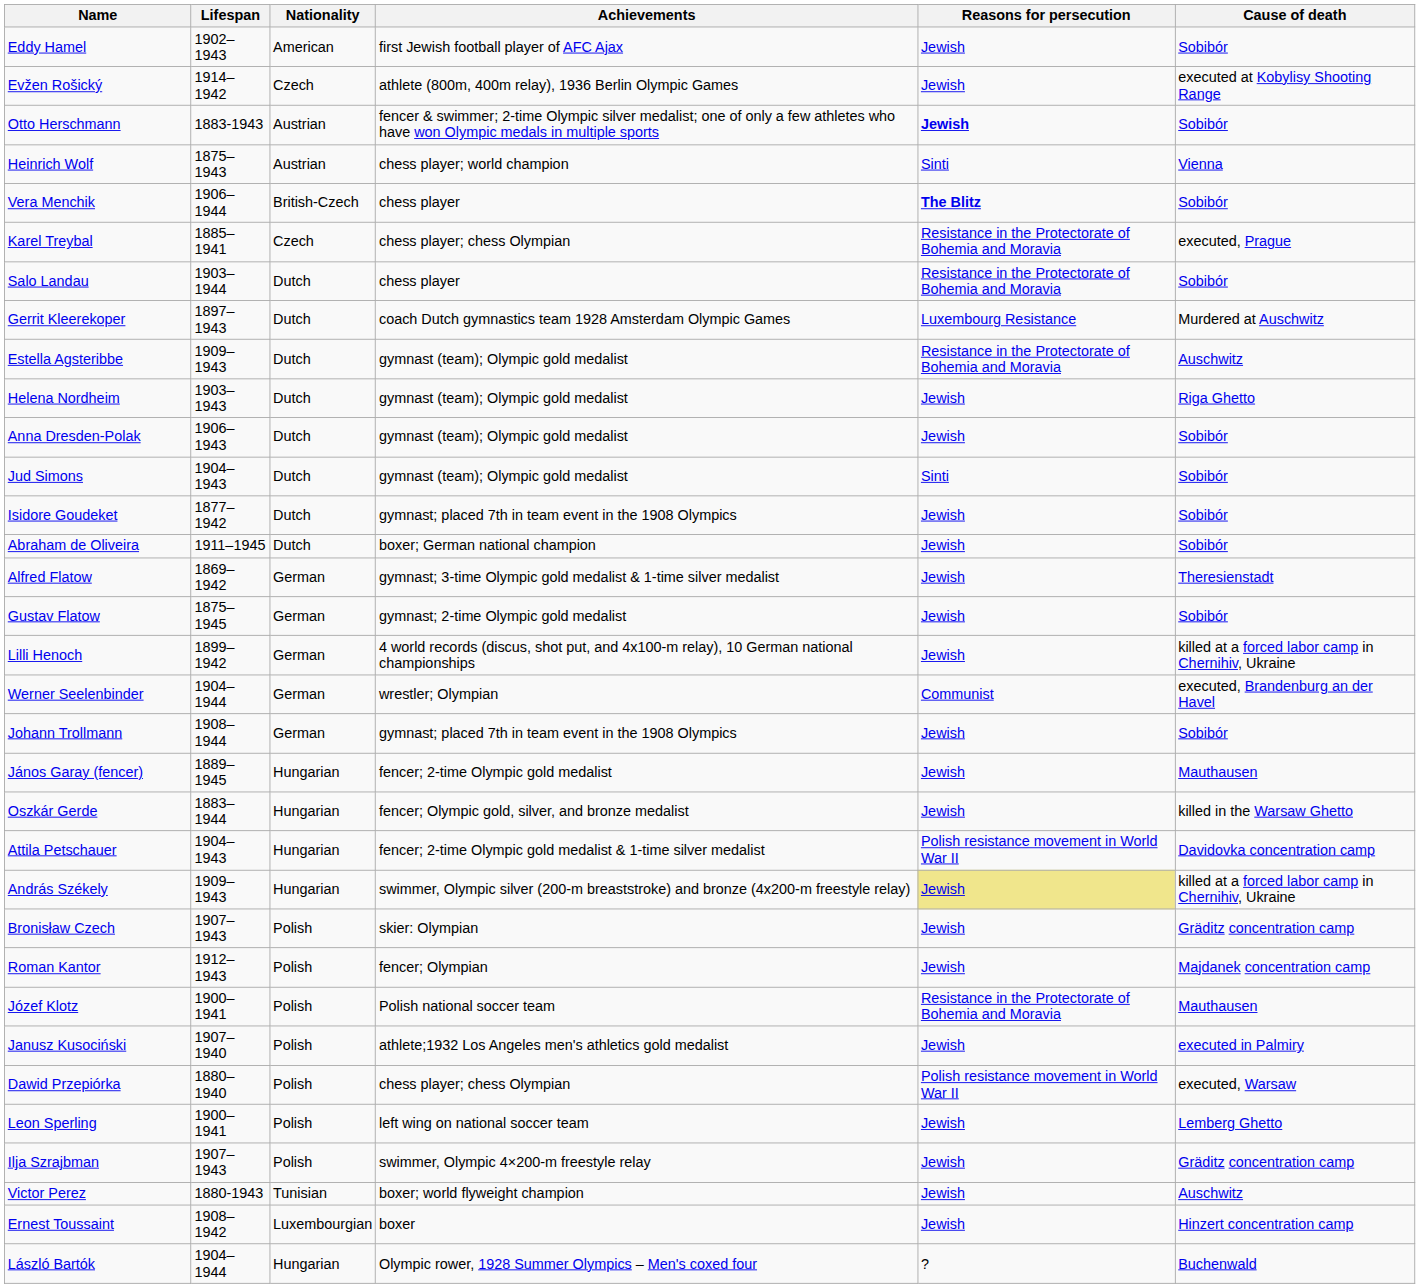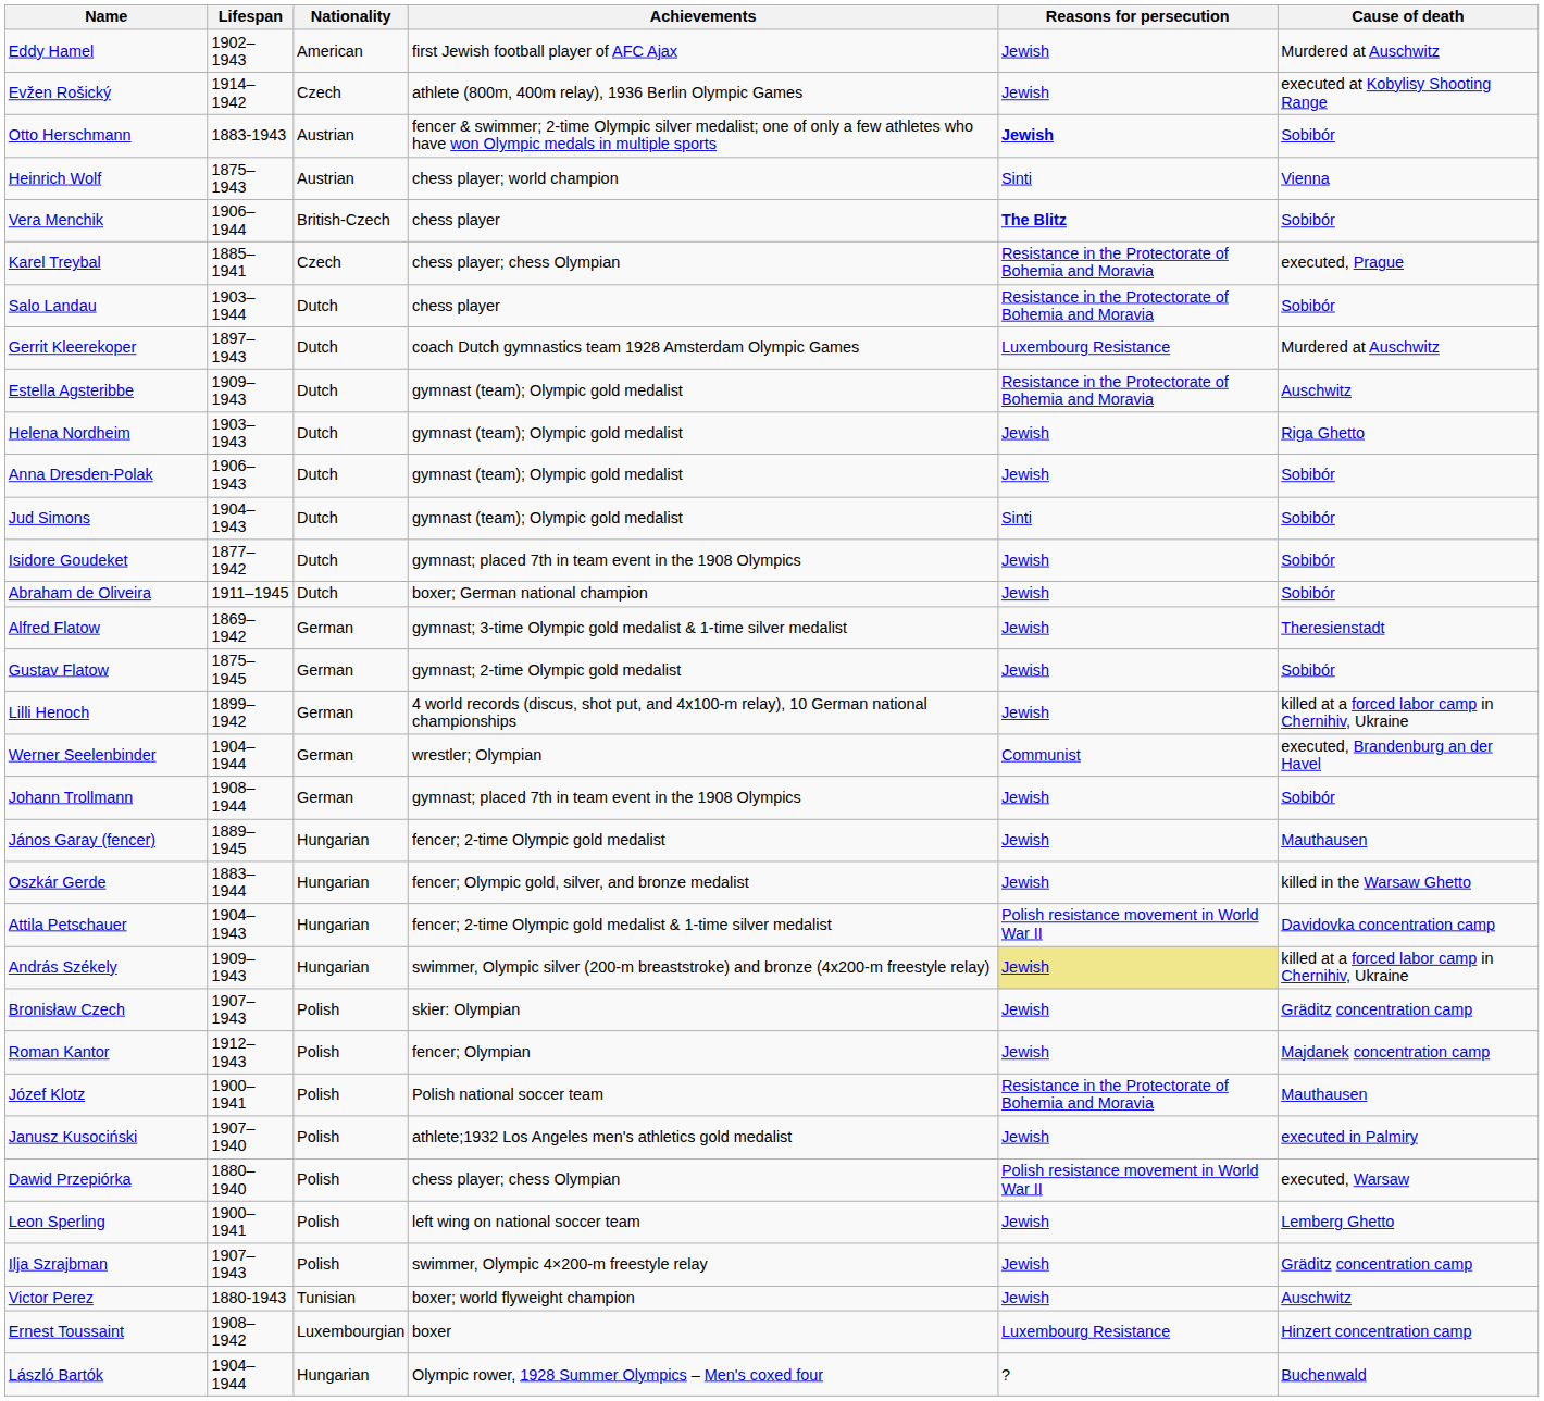Eddy Hamel | Cause of death: Sobibór -> Murdered at Auschwitz
Ernest Toussaint | Reasons for persecution: Jewish -> Luxembourg Resistance
